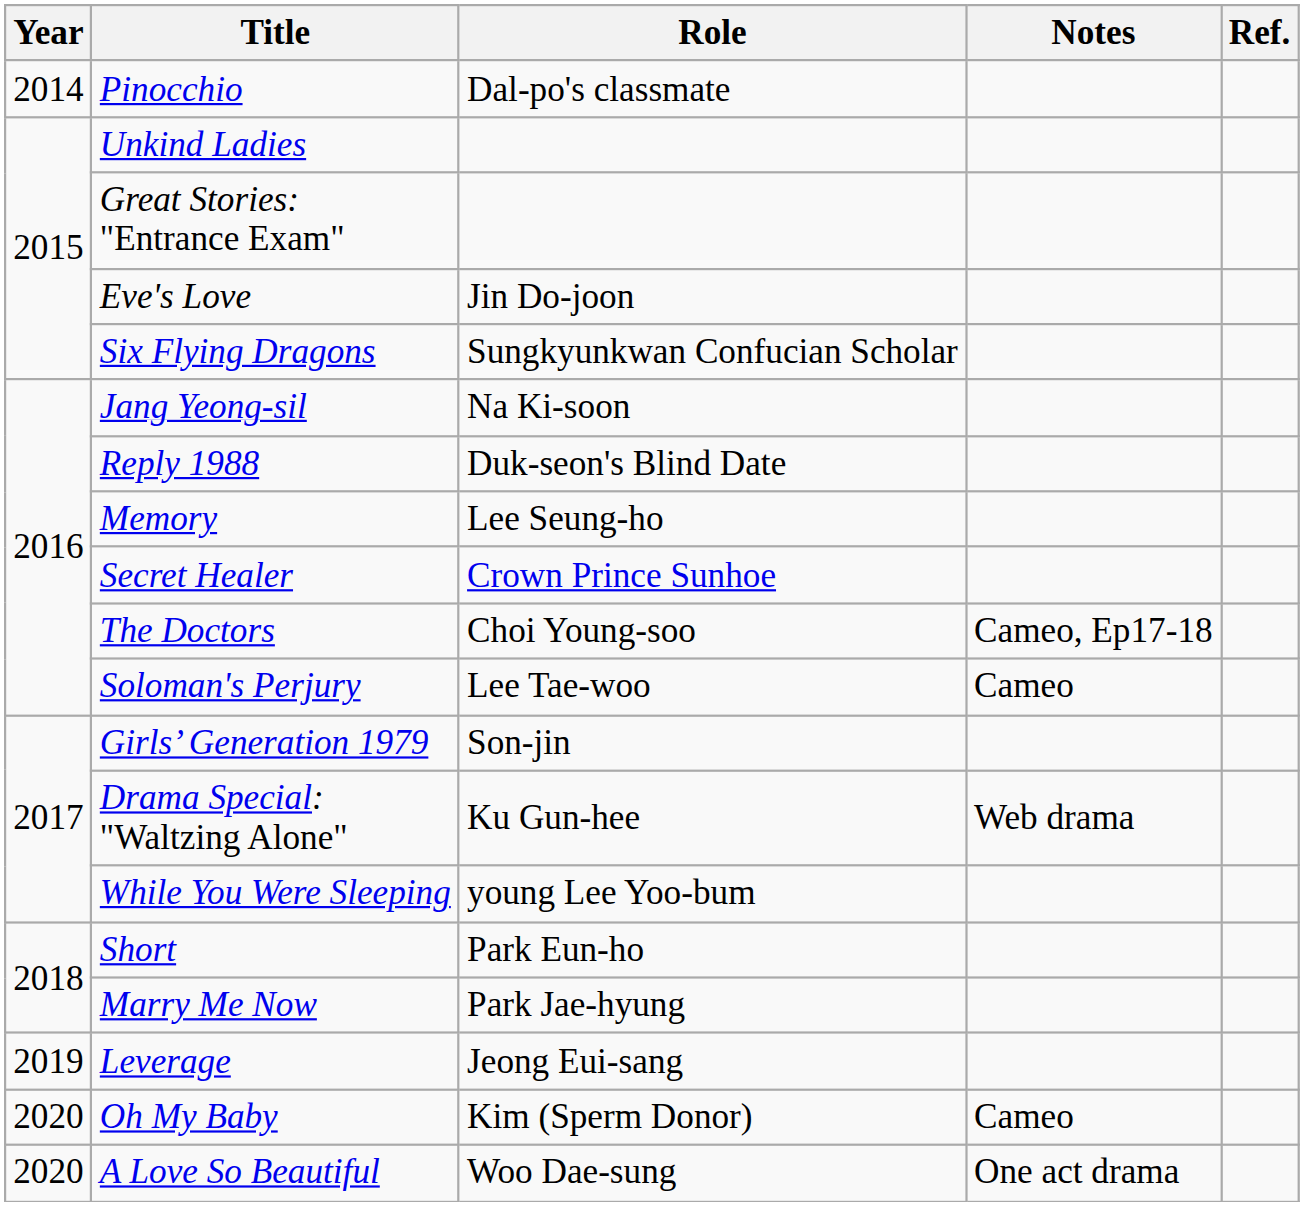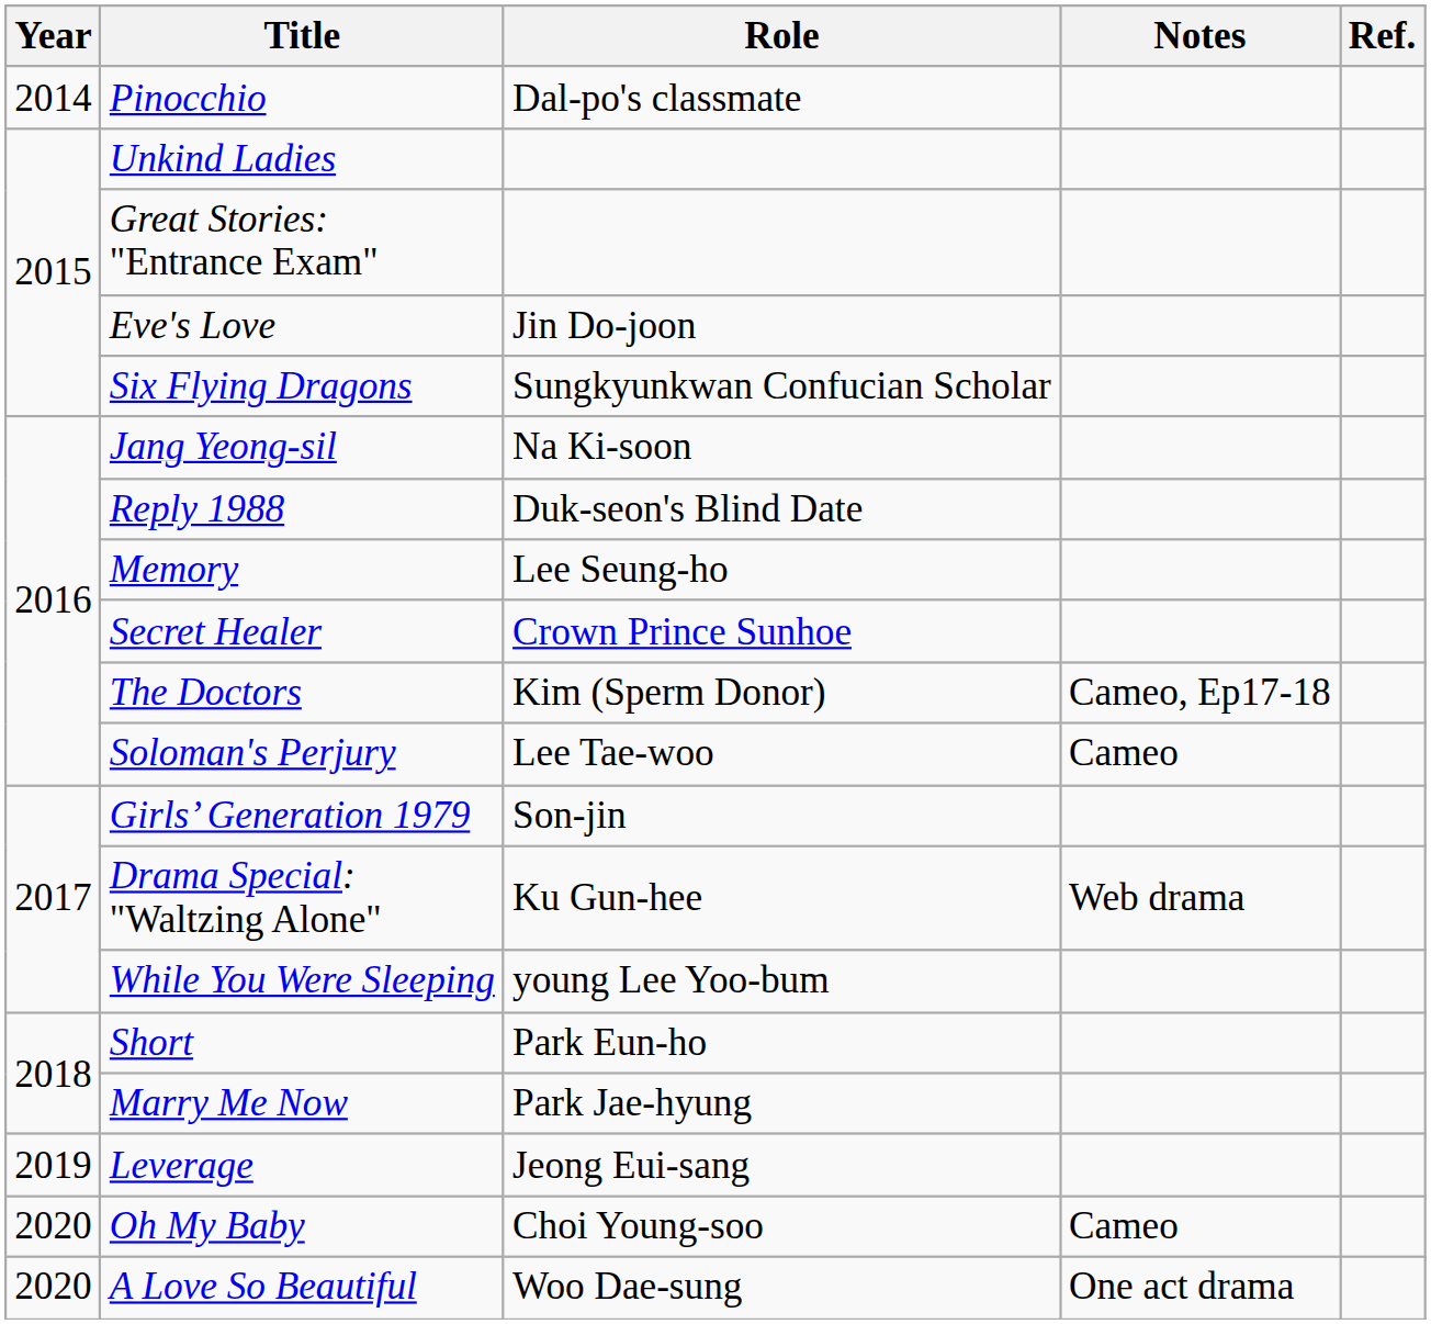The Doctors | Role: Choi Young-soo -> Kim (Sperm Donor)
Oh My Baby | Role: Kim (Sperm Donor) -> Choi Young-soo
